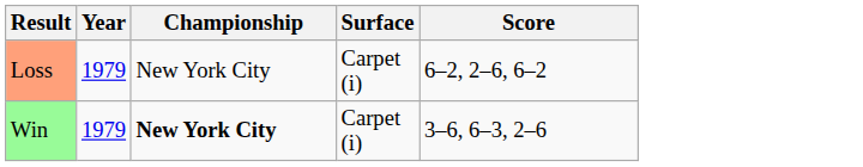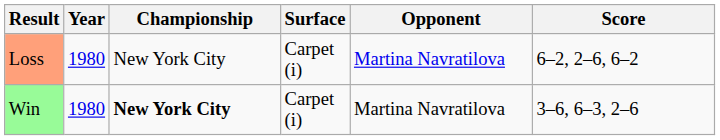+ column: Opponent | Martina Navratilova | Martina Navratilova
Loss | Year: 1979 -> 1980
Win | Year: 1979 -> 1980
